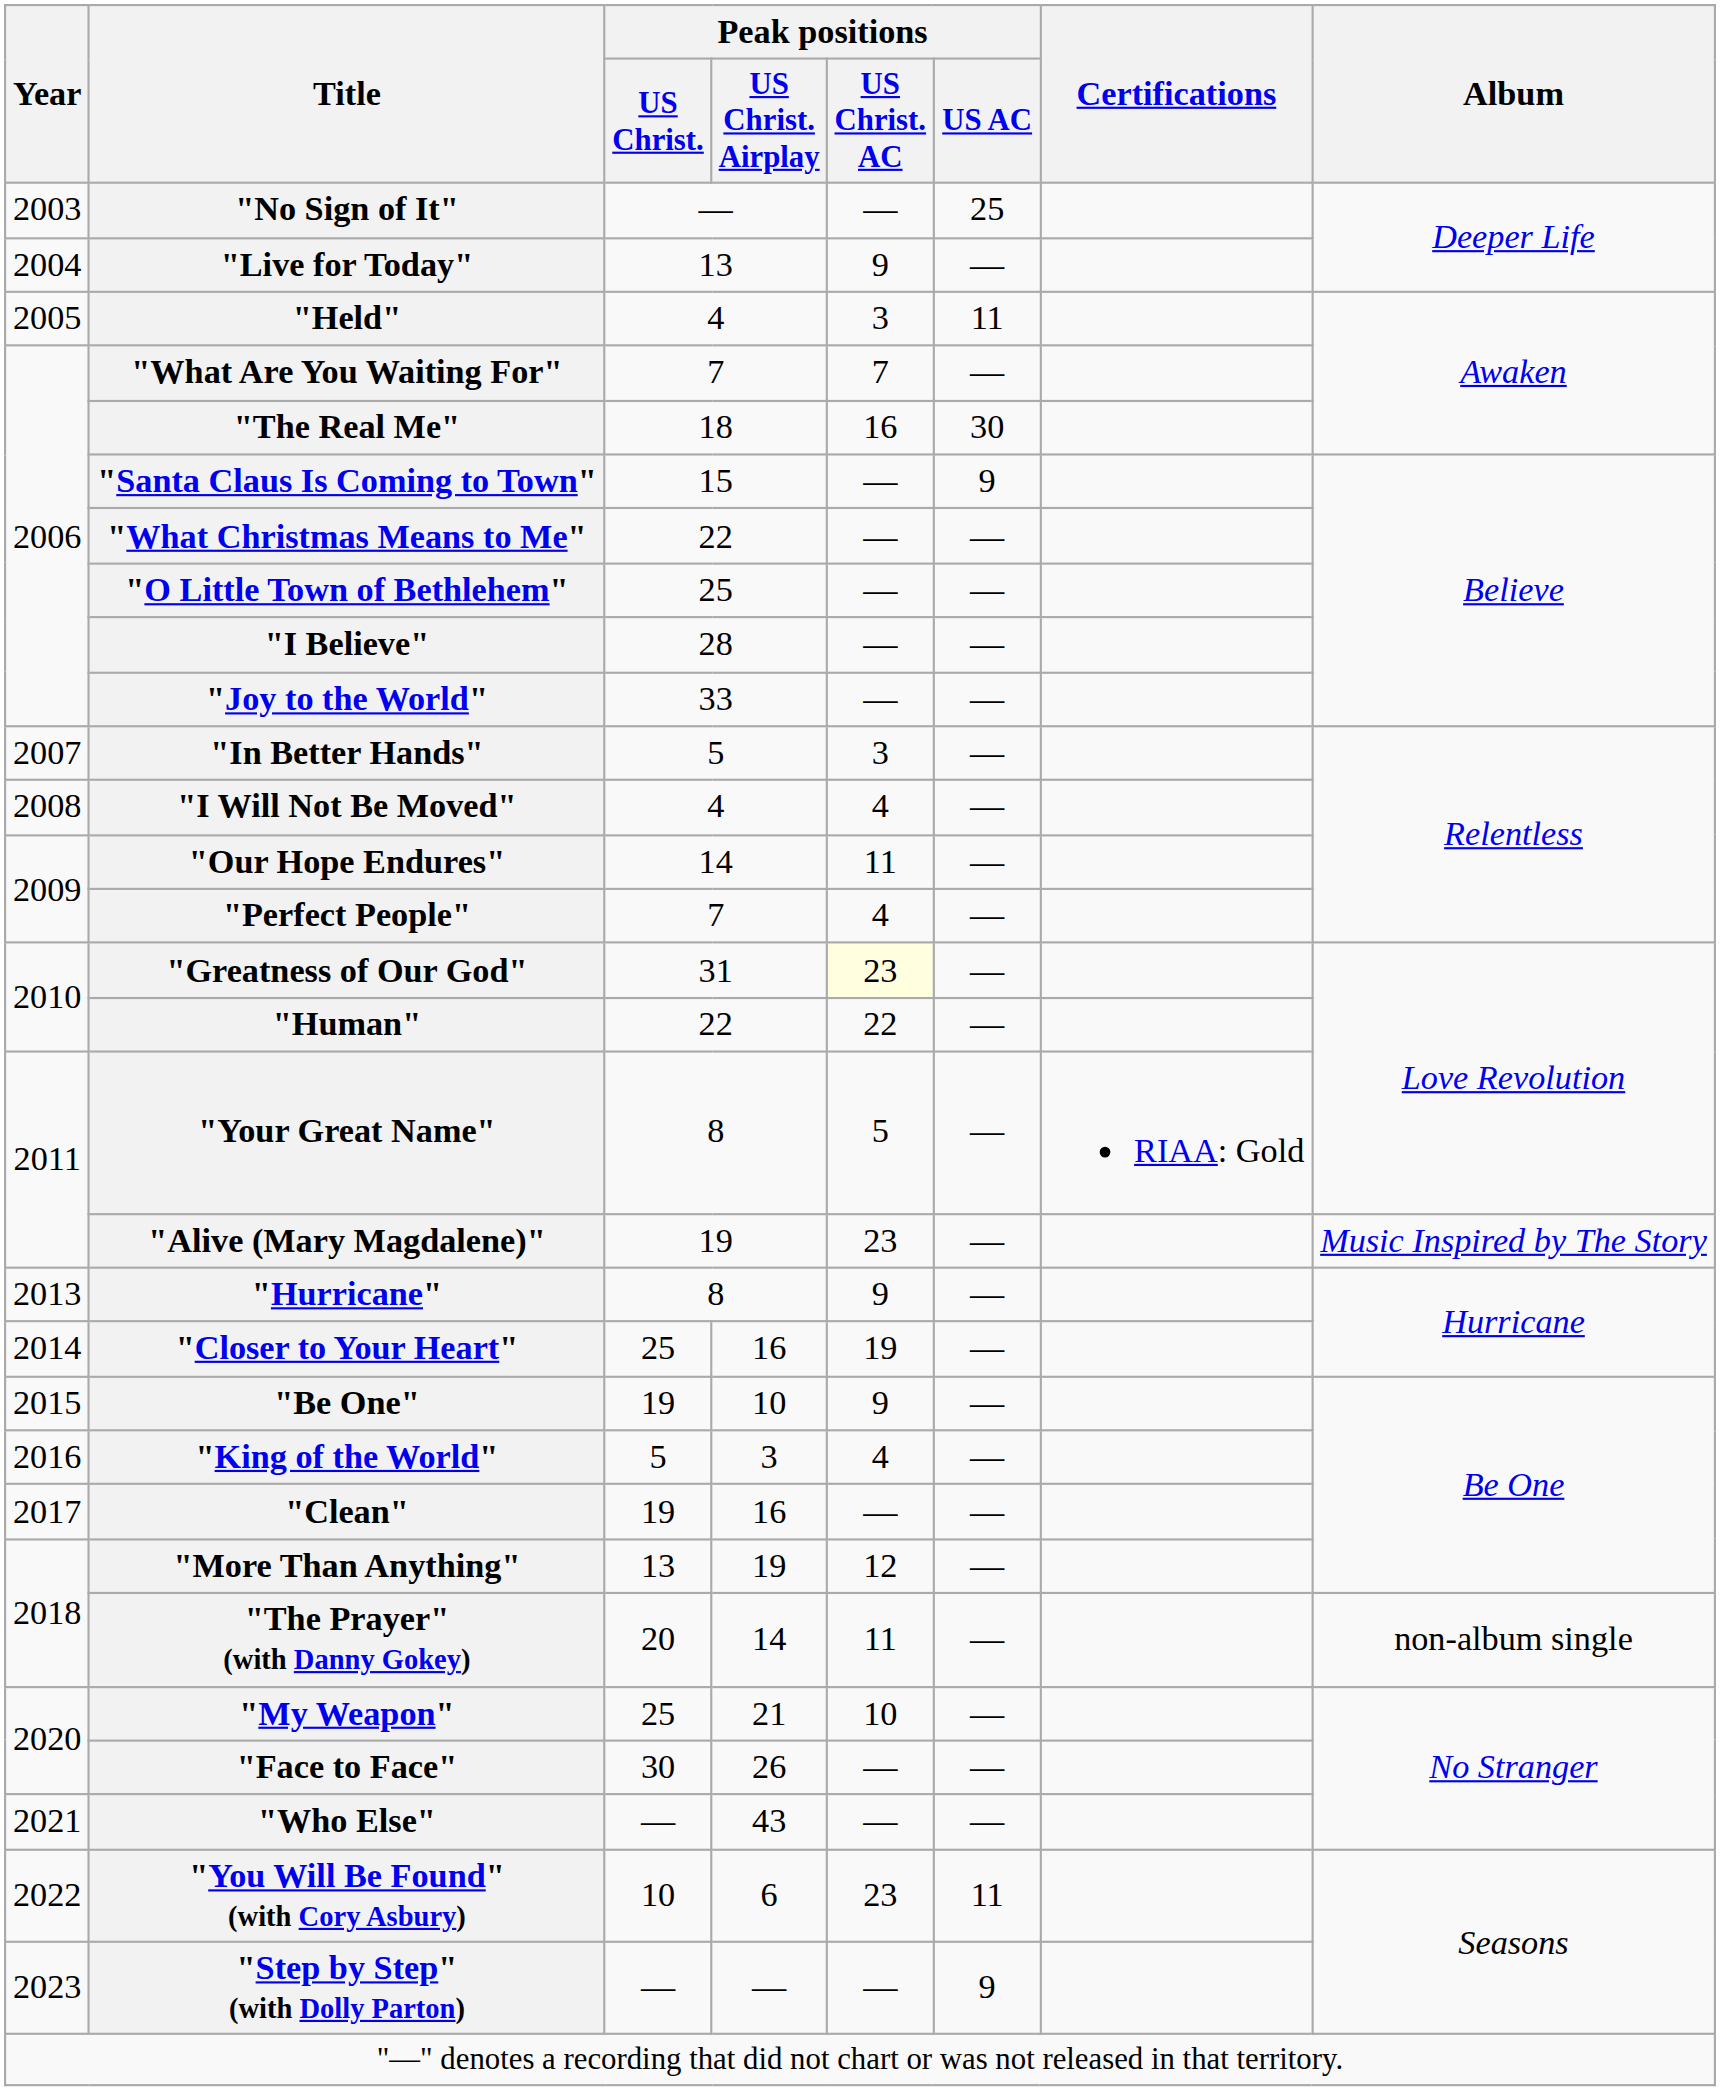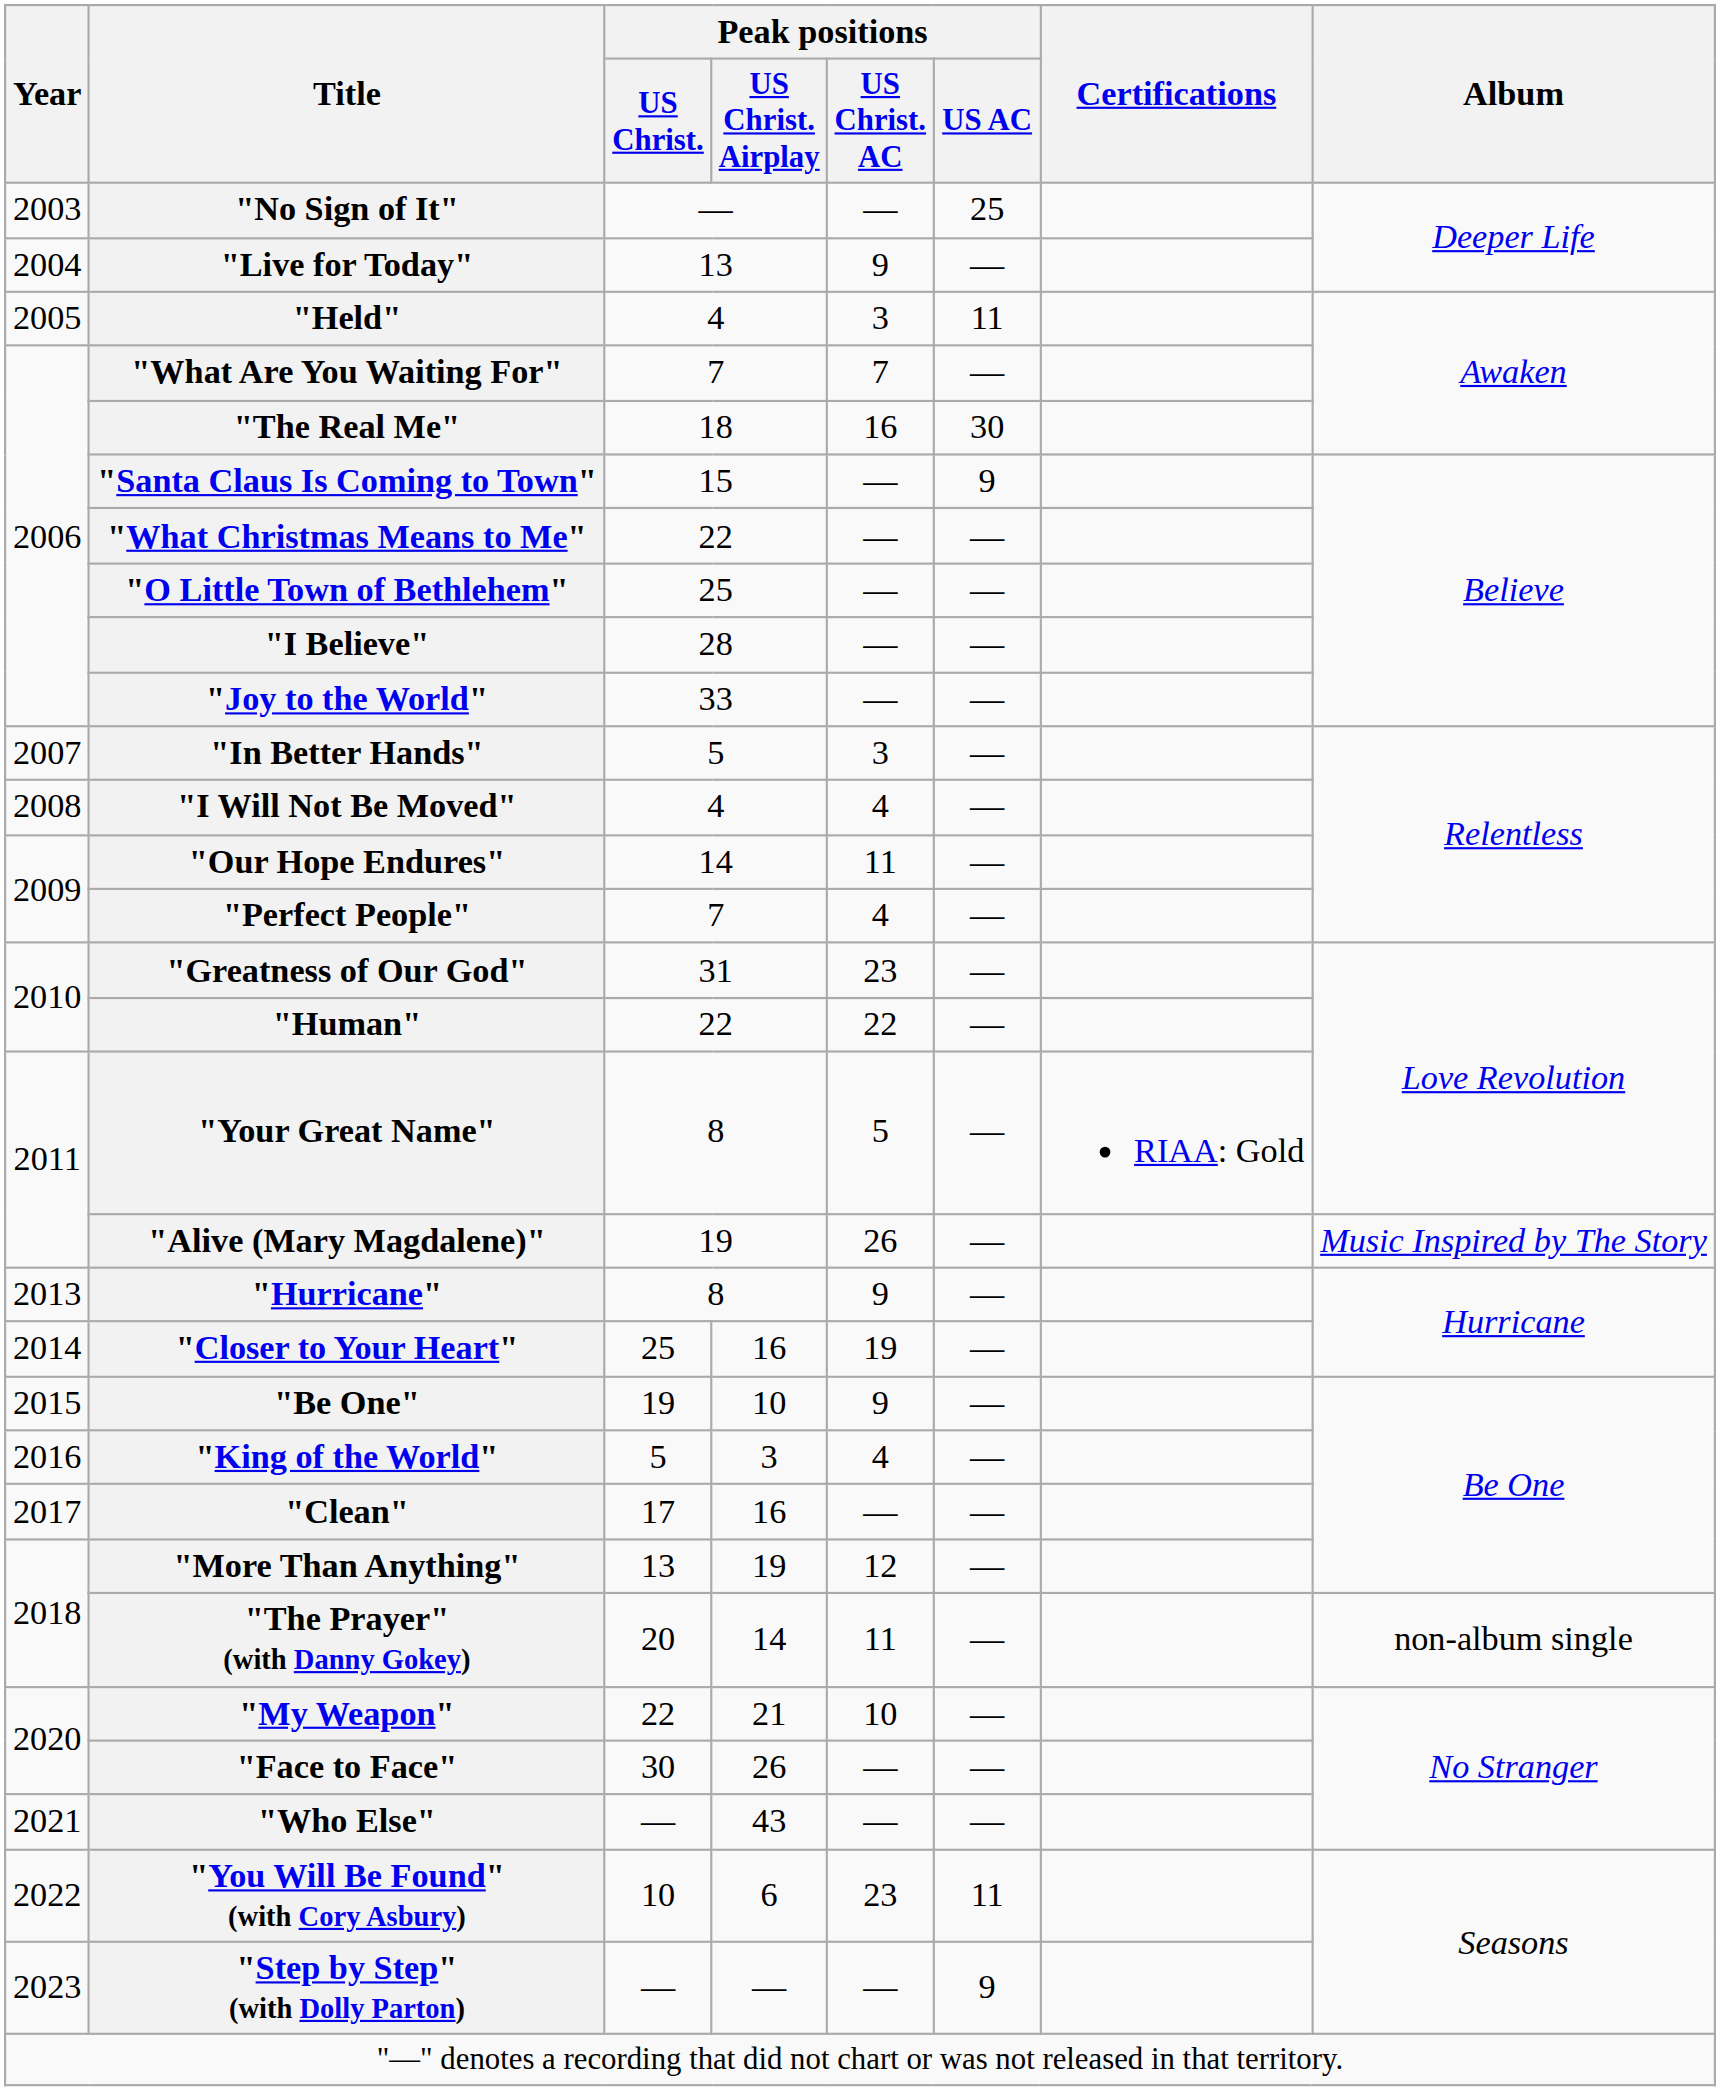"Greatness of Our God" | Peak positions / US Christ. AC: lightyellow background -> no background
"Alive (Mary Magdalene)" | Peak positions / US Christ. AC: 23 -> 26
"Clean" | Peak positions / US Christ.: 19 -> 17
"My Weapon" | Peak positions / US Christ.: 25 -> 22
